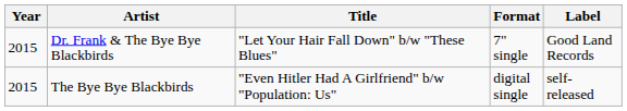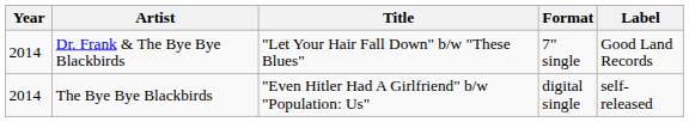Dr. Frank & The Bye Bye Blackbirds | Year: 2015 -> 2014
The Bye Bye Blackbirds | Year: 2015 -> 2014
